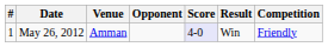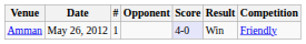columns swapped: # <-> Venue
